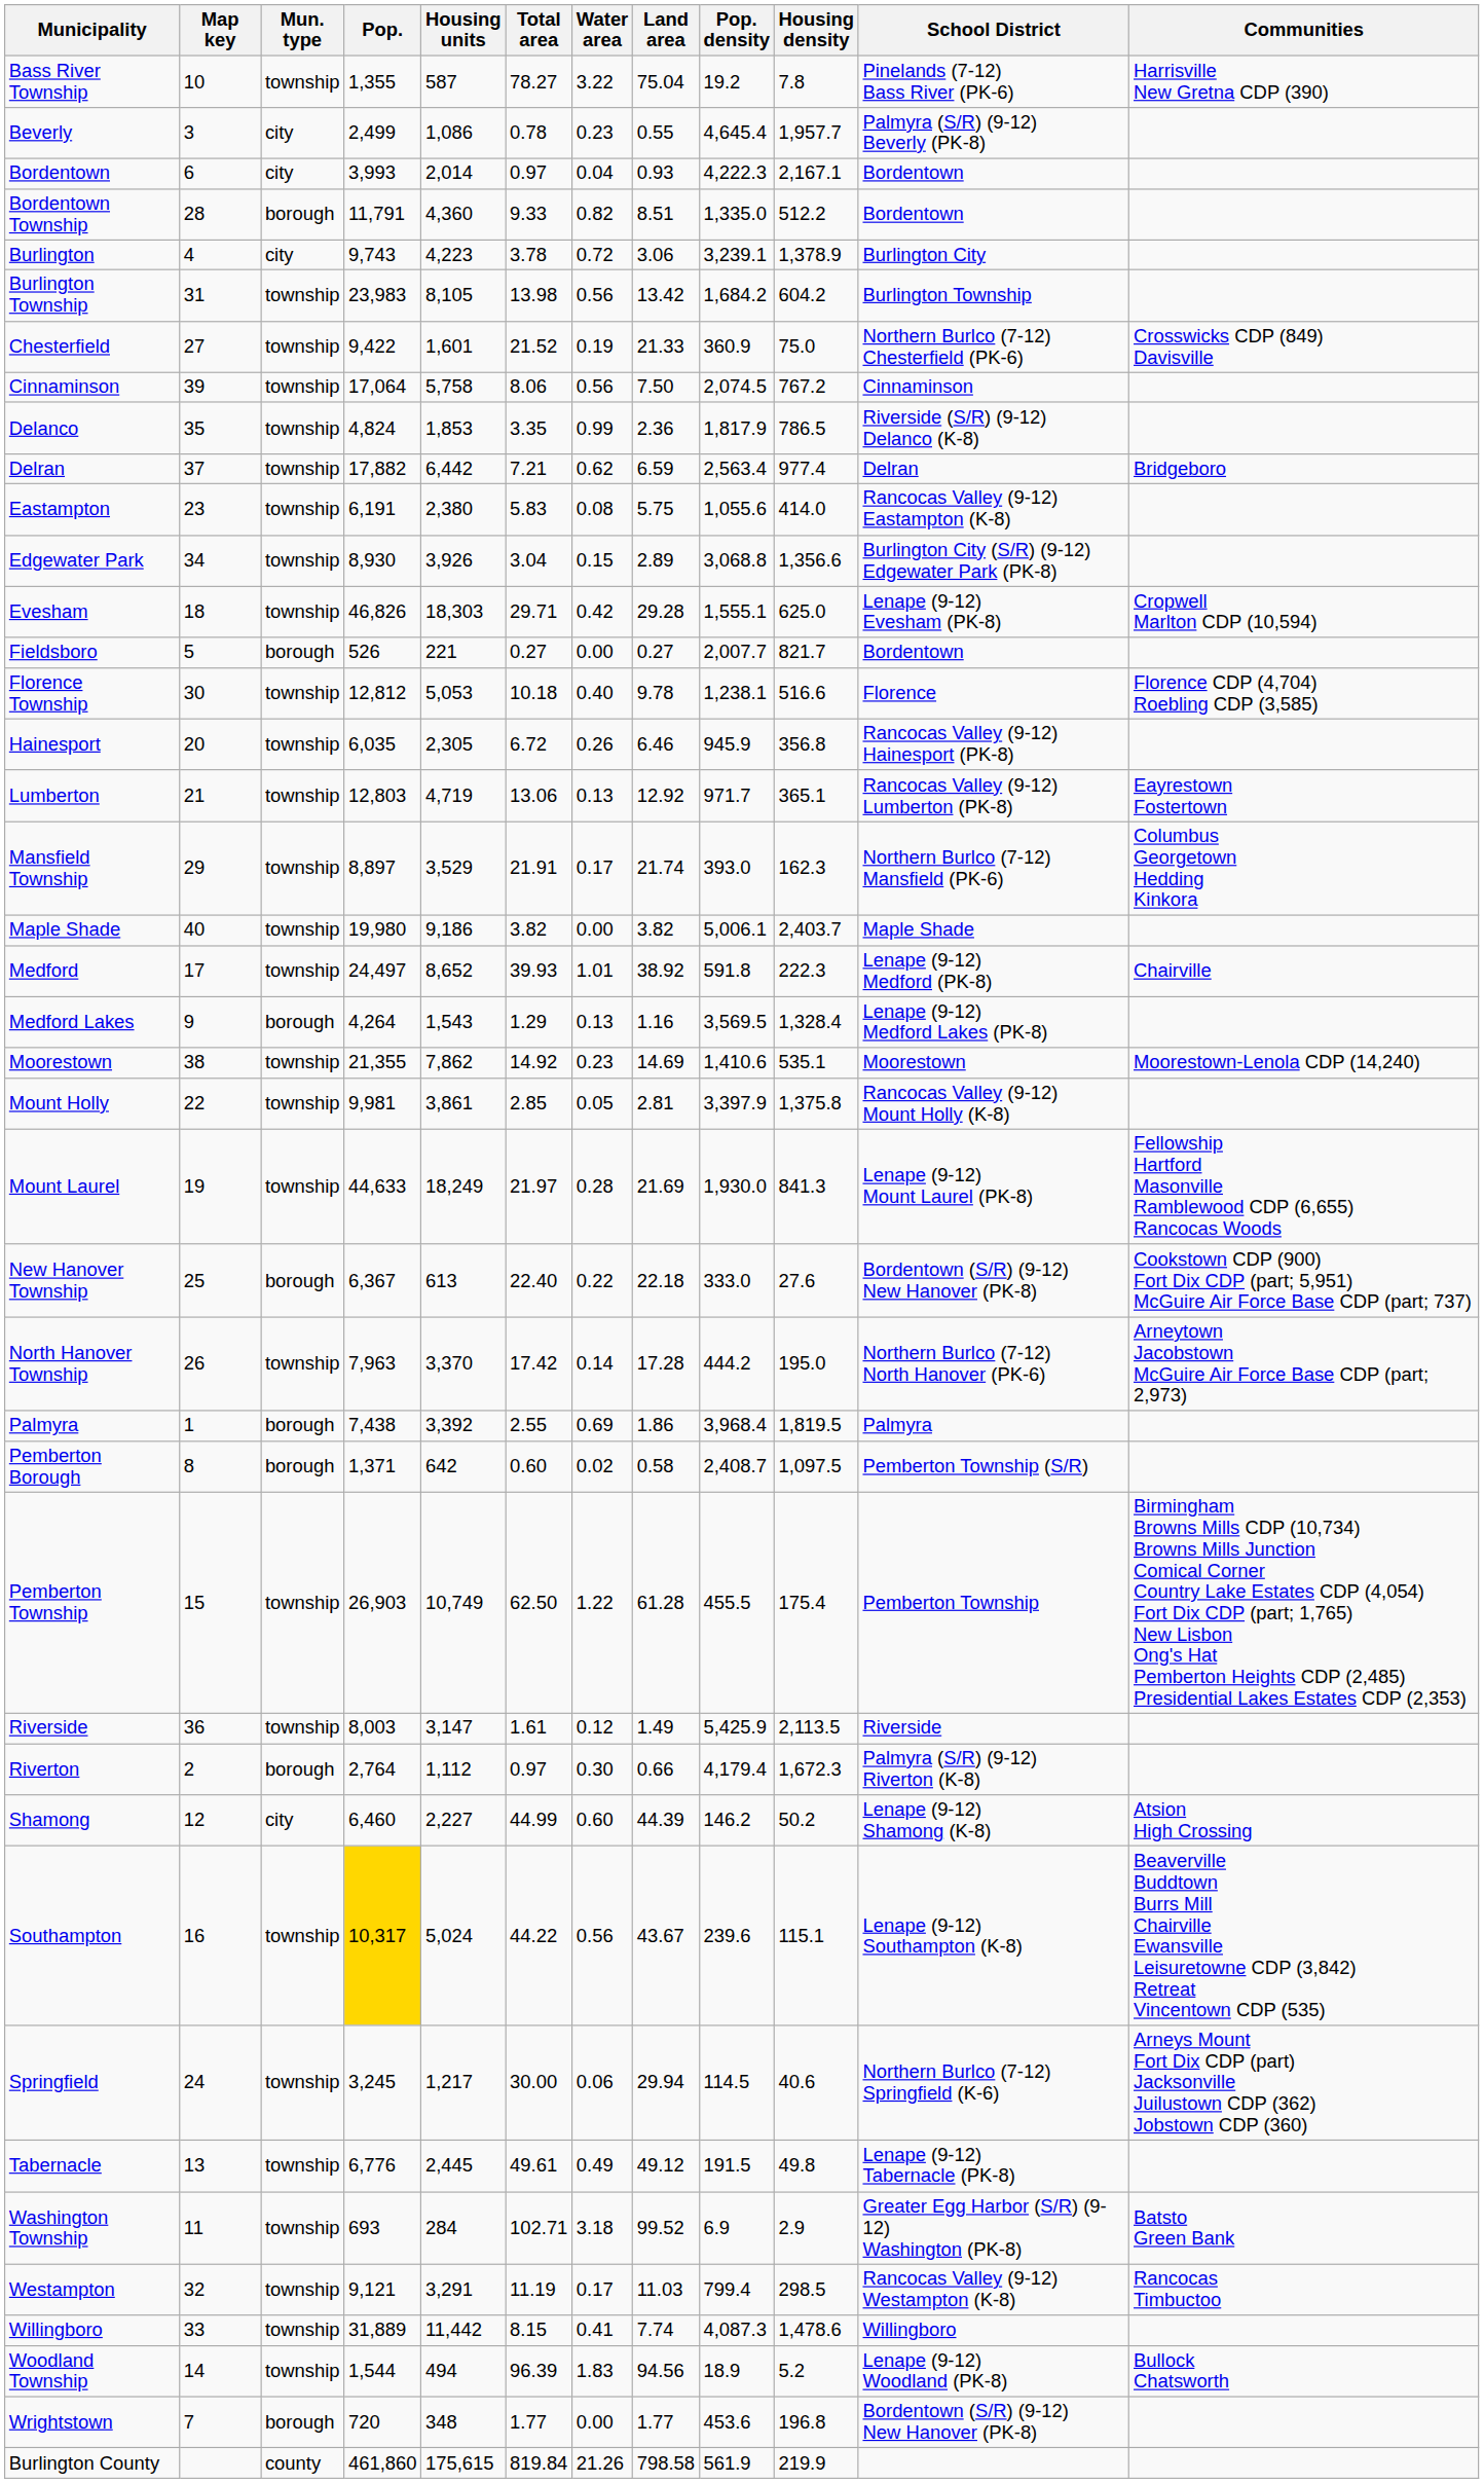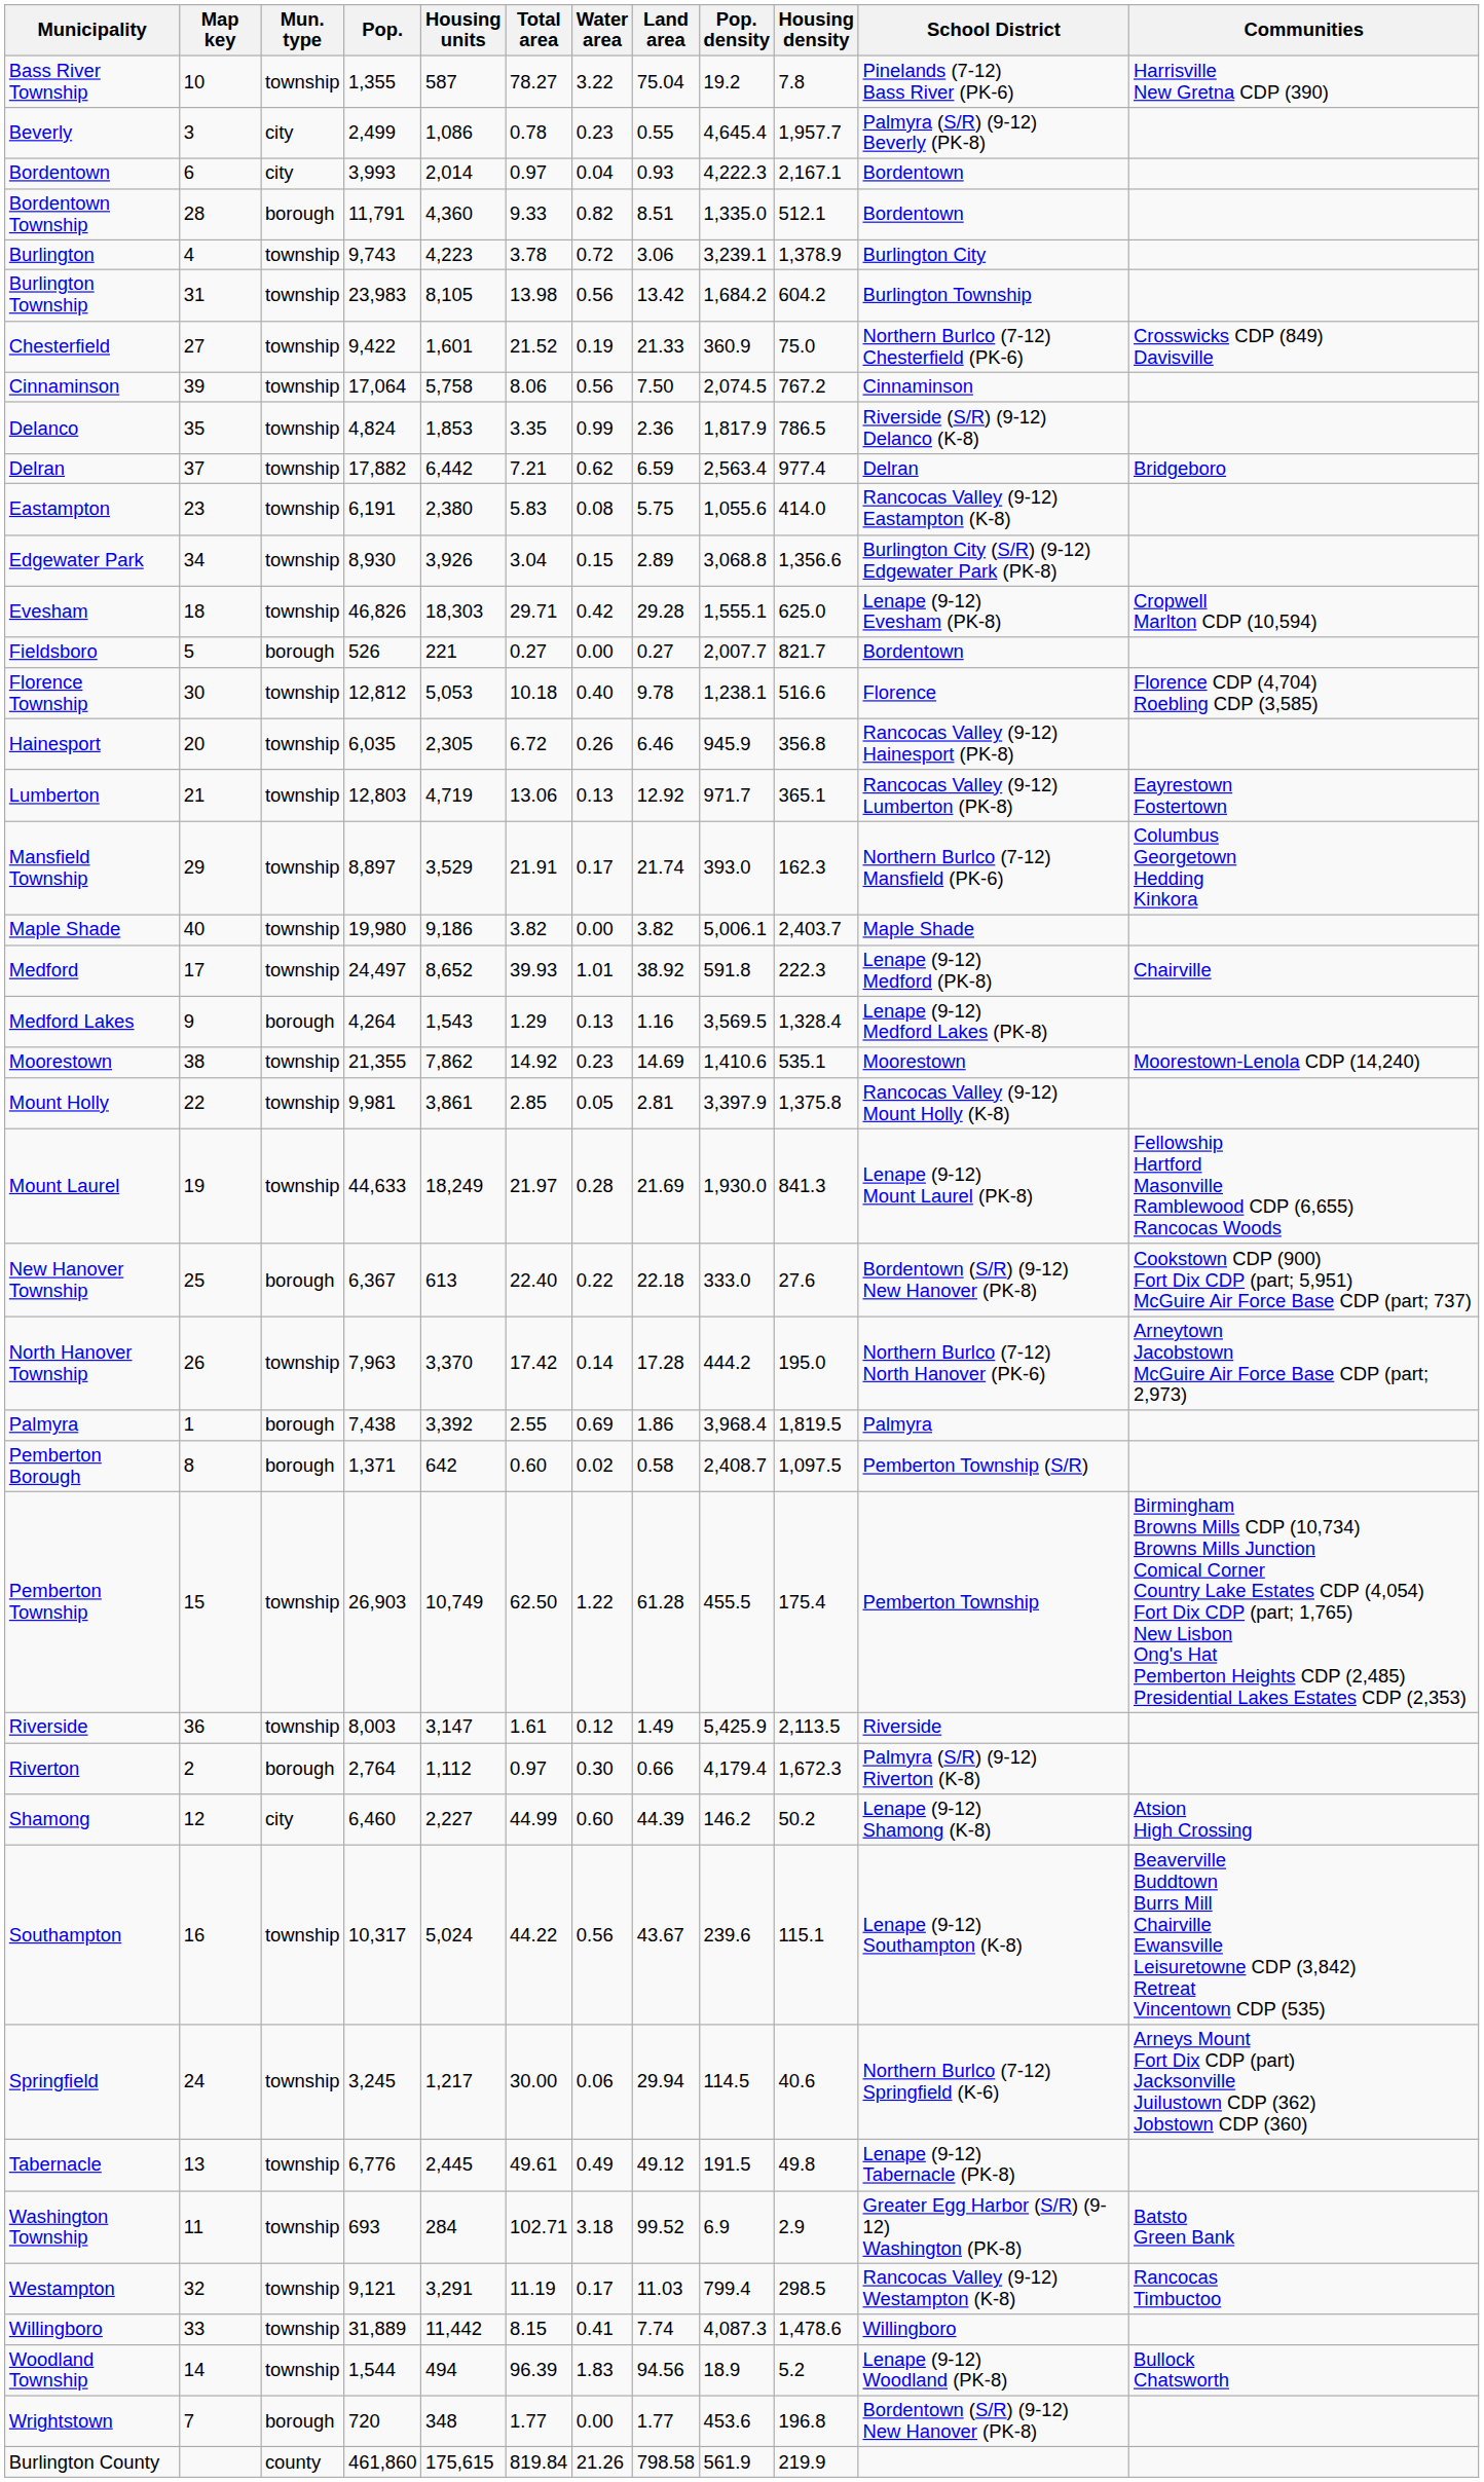Bordentown Township | Housing density: 512.2 -> 512.1
Burlington | Mun. type: city -> township
Southampton | Pop.: gold background -> no background
